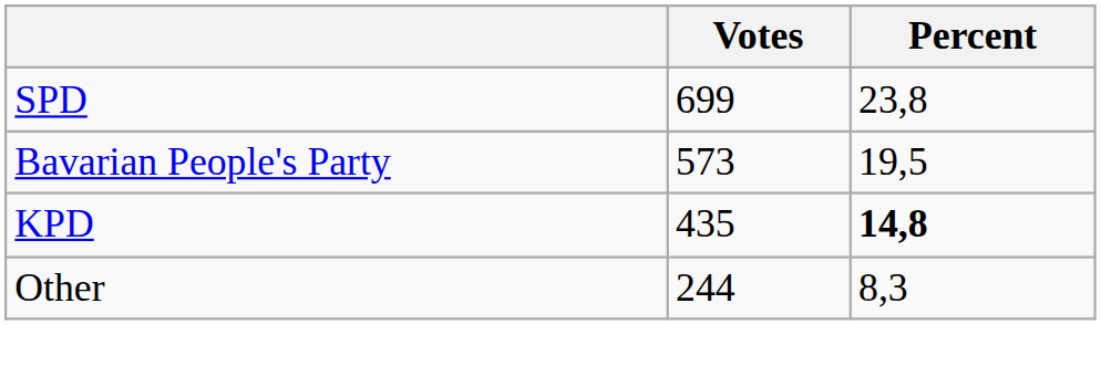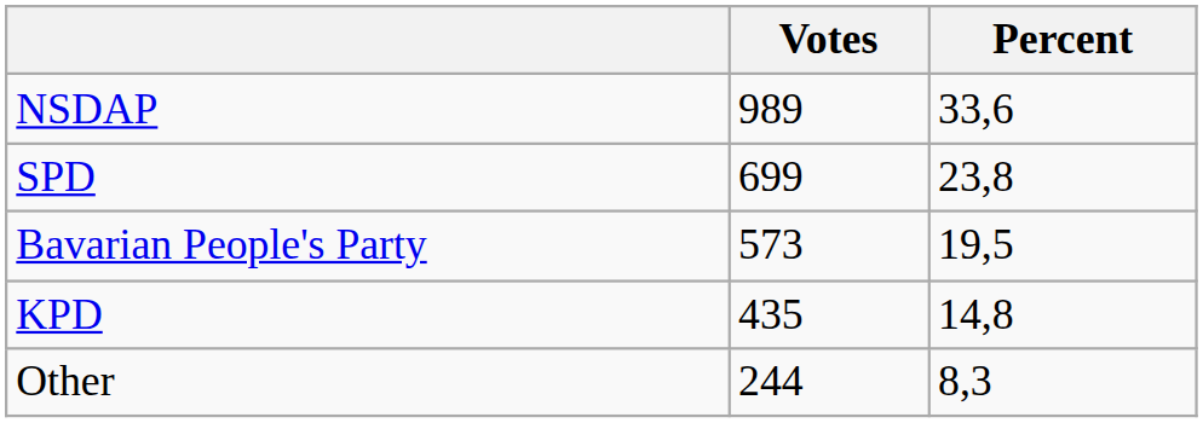+ row: NSDAP | 989 | 33,6
KPD | Percent: bold -> normal
